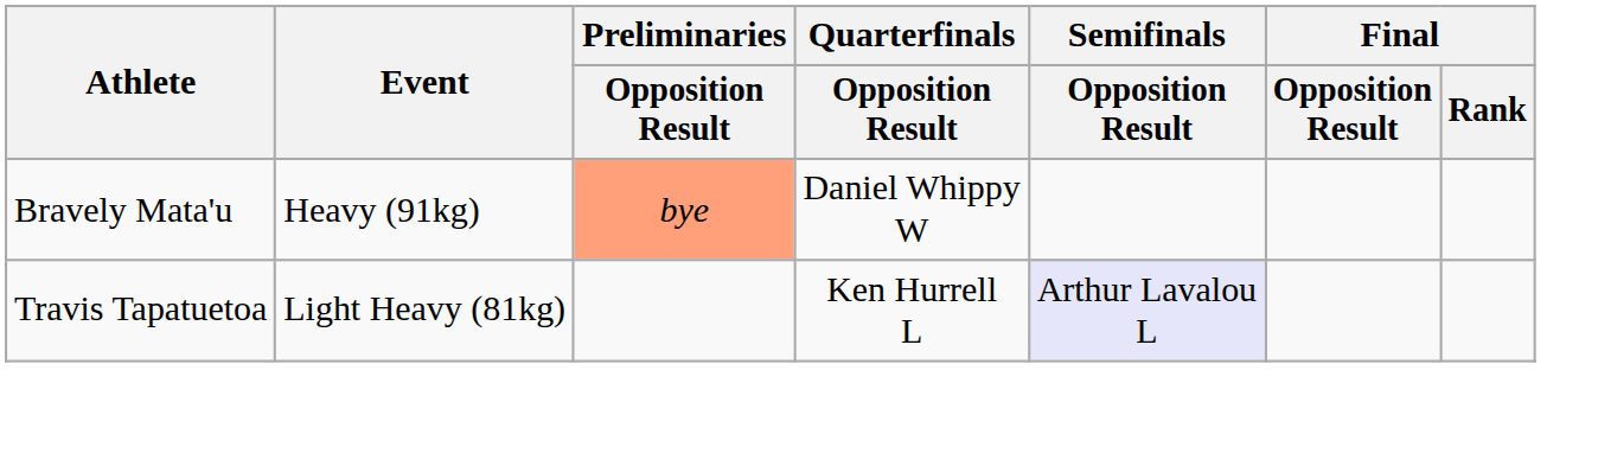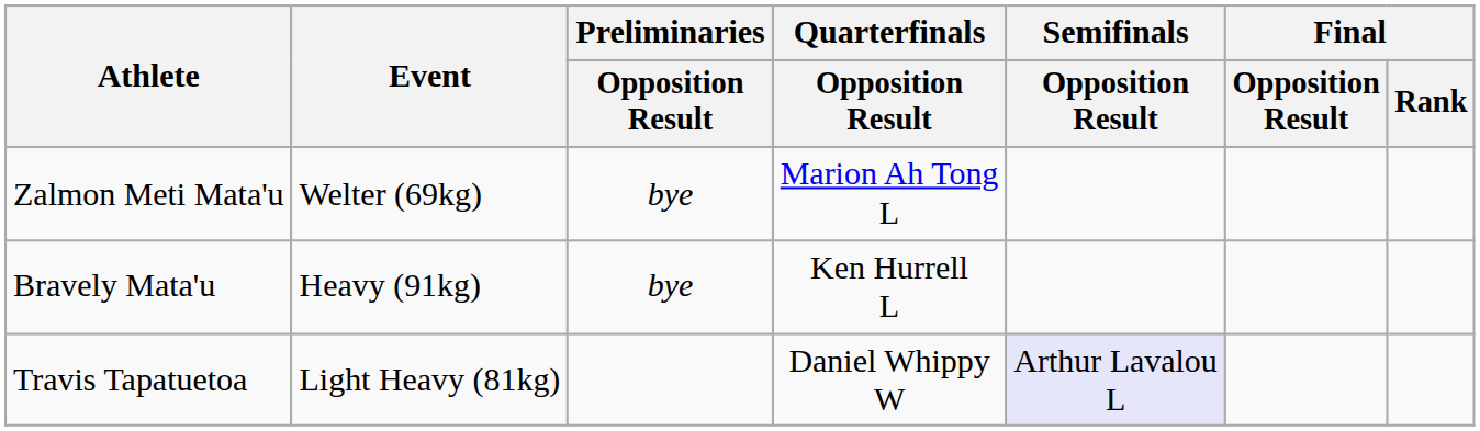+ row: Zalmon Meti Mata'u | Welter (69kg) | bye | Marion Ah Tong L
Bravely Mata'u | Preliminaries / Opposition Result: lightsalmon background -> no background
Bravely Mata'u | Quarterfinals / Opposition Result: Daniel Whippy W -> Ken Hurrell L
Travis Tapatuetoa | Quarterfinals / Opposition Result: Ken Hurrell L -> Daniel Whippy W
